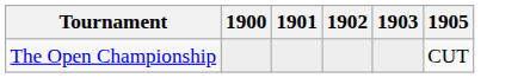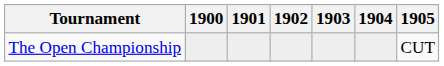+ column: 1904
